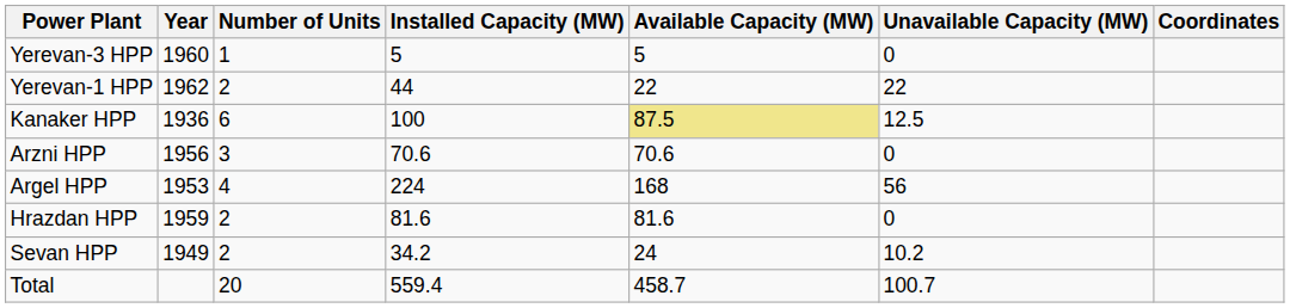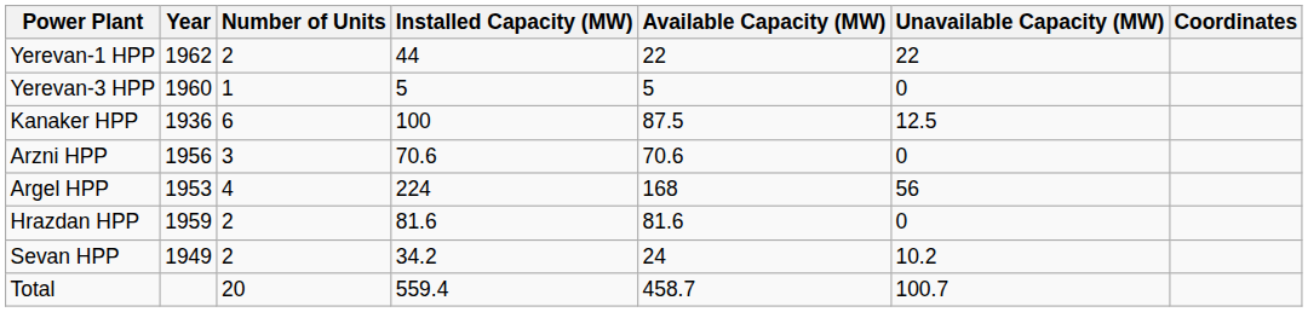rows swapped: Yerevan-3 HPP <-> Yerevan-1 HPP
Kanaker HPP | Available Capacity (MW): khaki background -> no background
